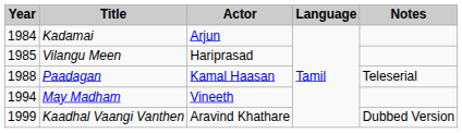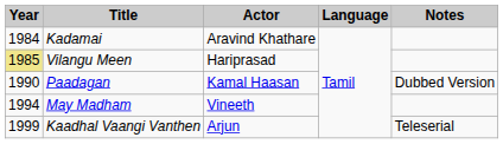Kadamai | Actor: Arjun -> Aravind Khathare
Vilangu Meen | Year: no background -> khaki background
Paadagan | Year: 1988 -> 1990
Paadagan | Notes: Teleserial -> Dubbed Version
Kaadhal Vaangi Vanthen | Actor: Aravind Khathare -> Arjun
Kaadhal Vaangi Vanthen | Notes: Dubbed Version -> Teleserial
